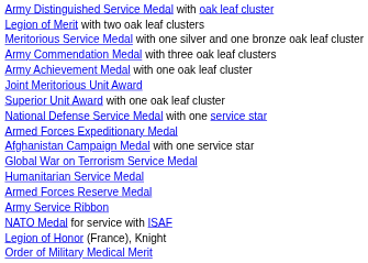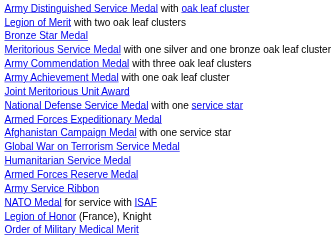+ row: Bronze Star Medal
- row: Superior Unit Award with one oak leaf cluster
